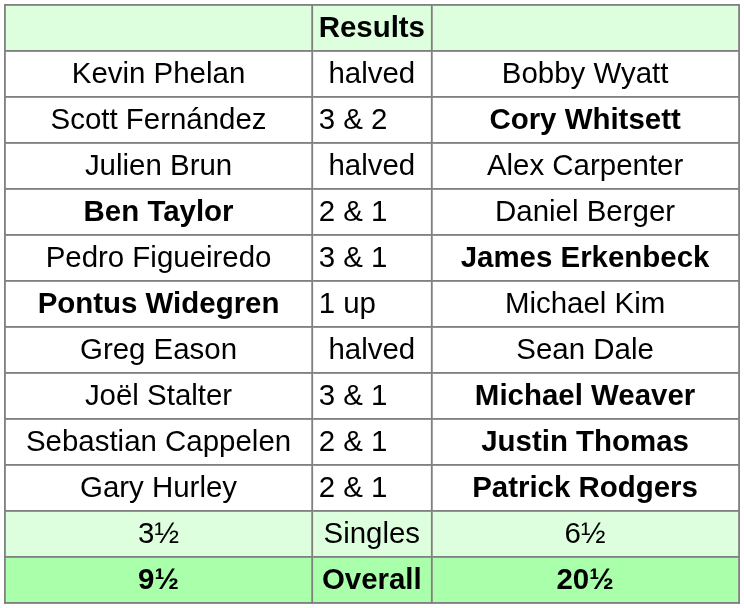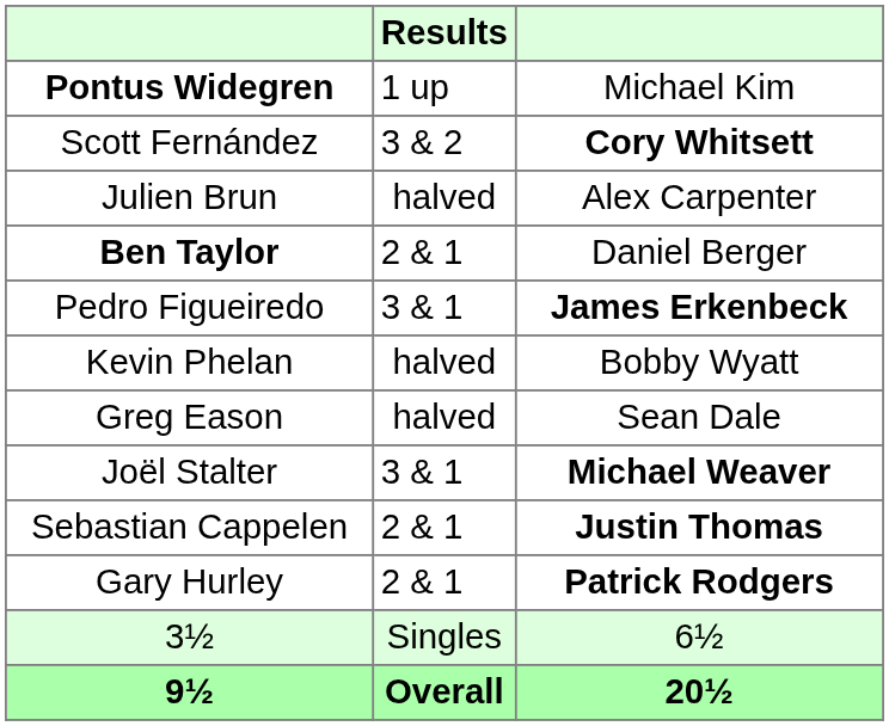rows swapped: Kevin Phelan <-> Pontus Widegren
